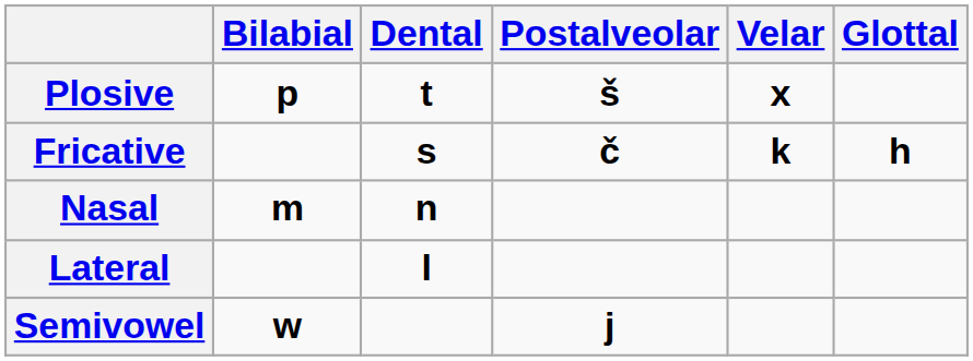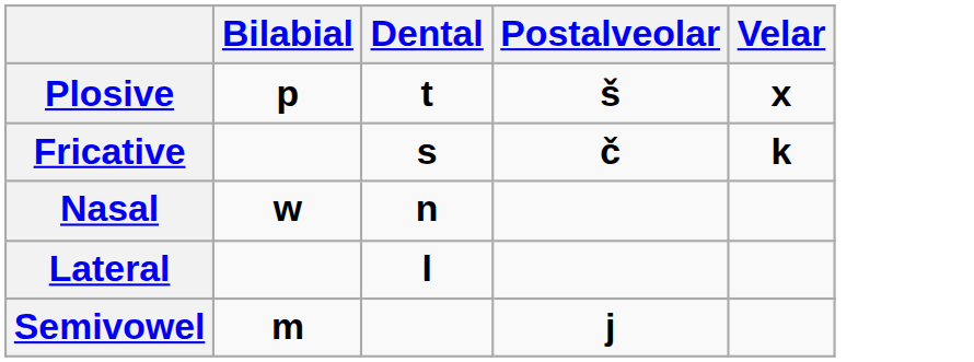- column: Glottal | h
Nasal | Bilabial: m -> w
Semivowel | Bilabial: w -> m
